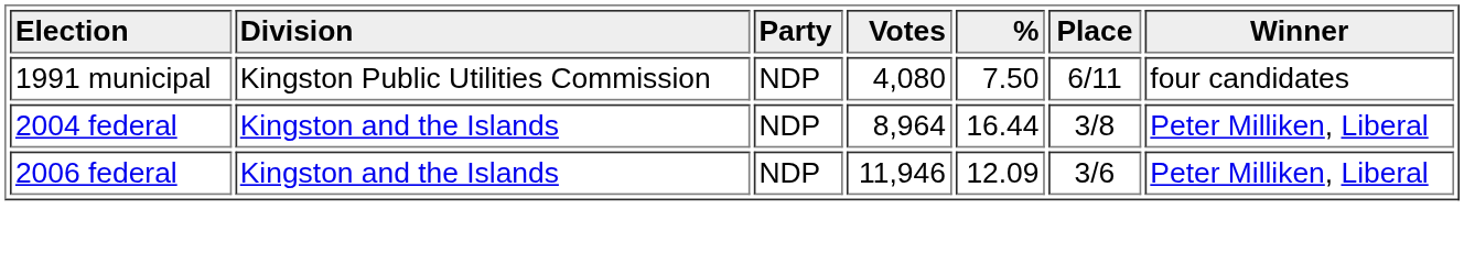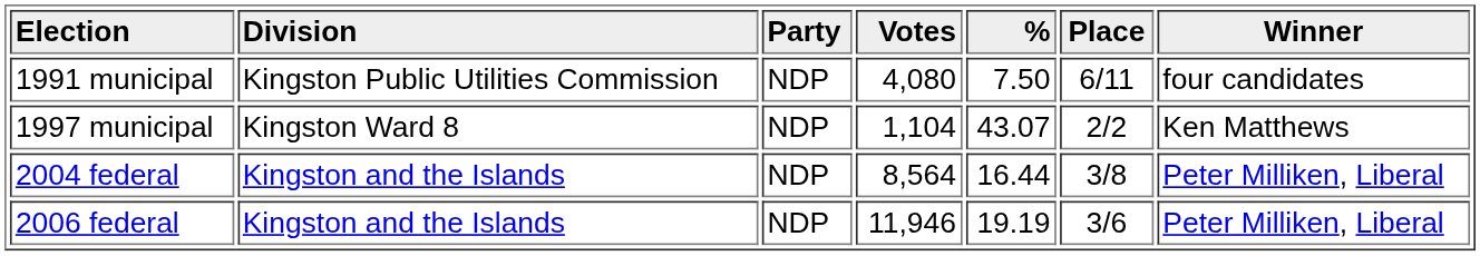+ row: 1997 municipal | Kingston Ward 8 | NDP | 1,104 | 43.07 | 2/2 | Ken Matthews
2004 federal | Votes: 8,964 -> 8,564
2006 federal | %: 12.09 -> 19.19
